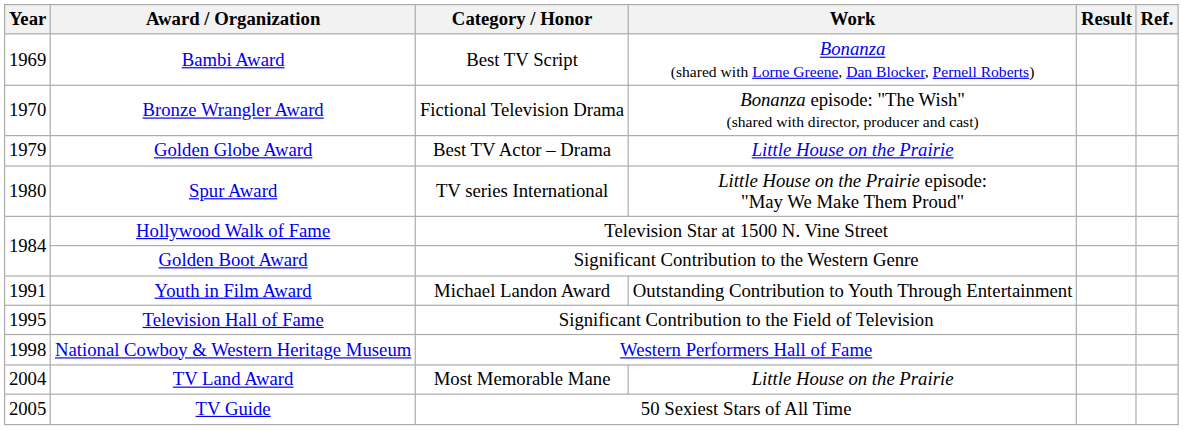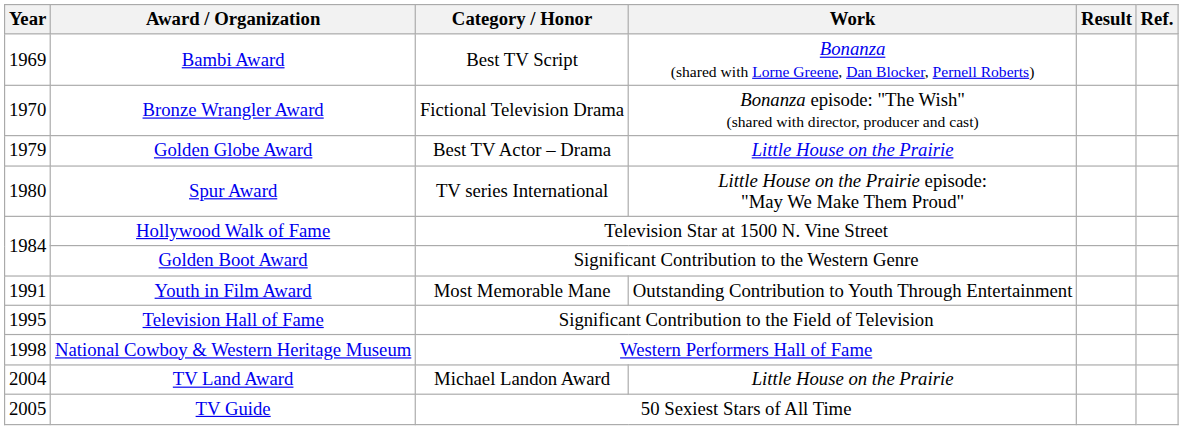Youth in Film Award | Category / Honor: Michael Landon Award -> Most Memorable Mane
TV Land Award | Category / Honor: Most Memorable Mane -> Michael Landon Award
